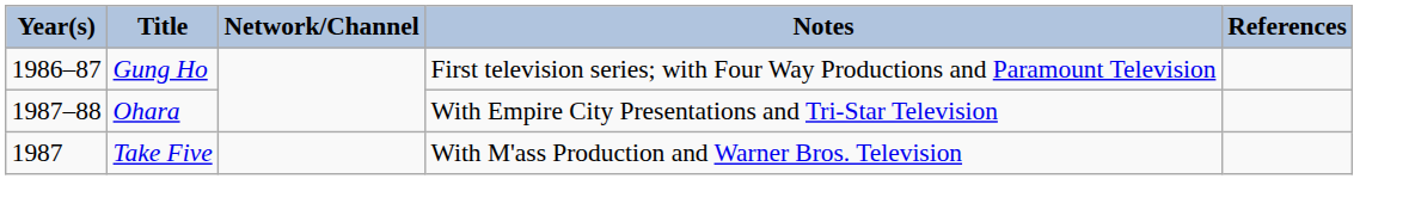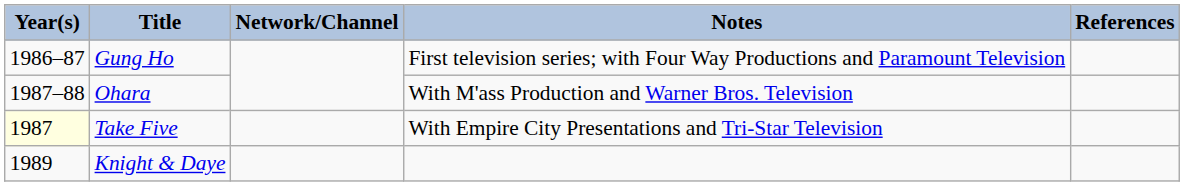Ohara | Notes: With Empire City Presentations and Tri-Star Television -> With M'ass Production and Warner Bros. Television
Take Five | Year(s): no background -> lightyellow background
Take Five | Notes: With M'ass Production and Warner Bros. Television -> With Empire City Presentations and Tri-Star Television
+ row: 1989 | Knight & Daye
